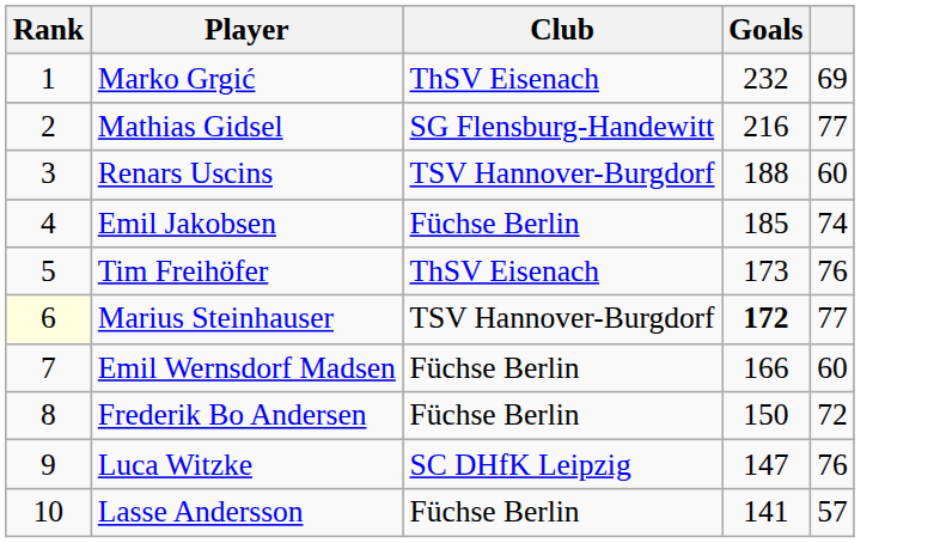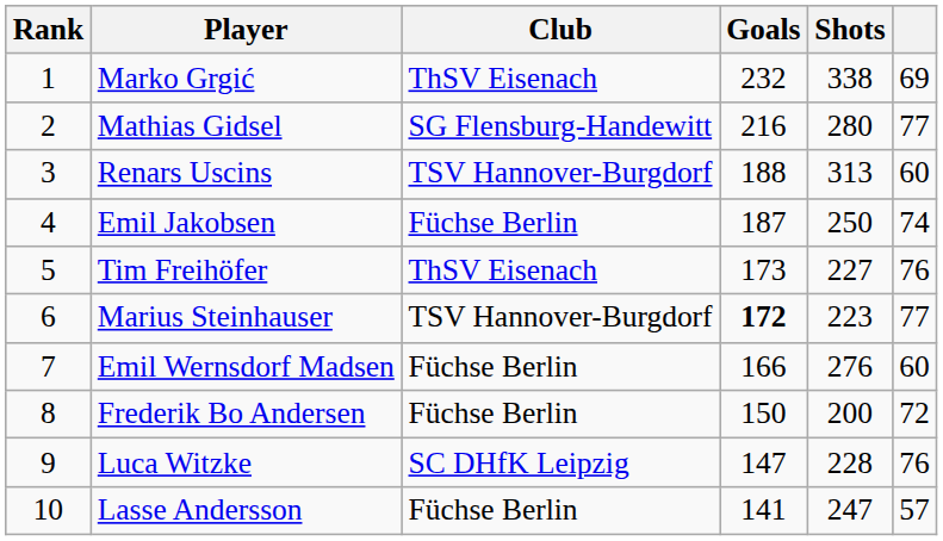+ column: Shots | 338 | 280 | 313 | 250 | 227 | 223 | 276 | 200 | 228 | 247
Emil Jakobsen | Goals: 185 -> 187
Marius Steinhauser | Rank: lightyellow background -> no background
